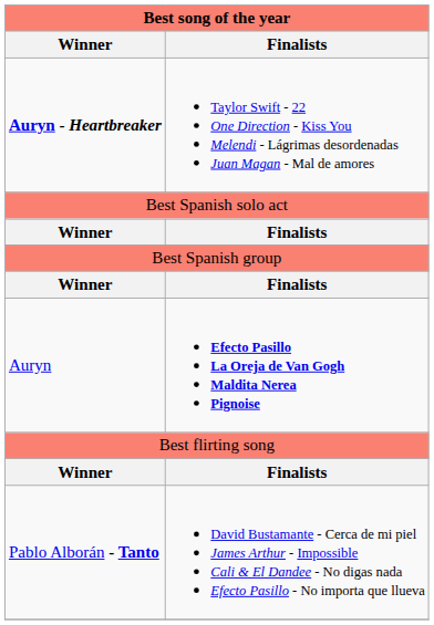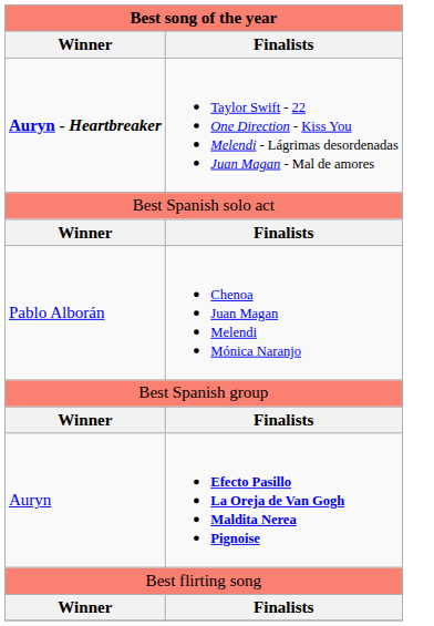+ row: Pablo Alborán | Chenoa Juan Magan Melendi Mónica Naranjo
- row: Pablo Alborán - Tanto | David Bustamante - Cerca de mi piel James Arthur - Impossible Cali & El Dandee - No digas nada Efecto Pasillo - No importa que llueva
